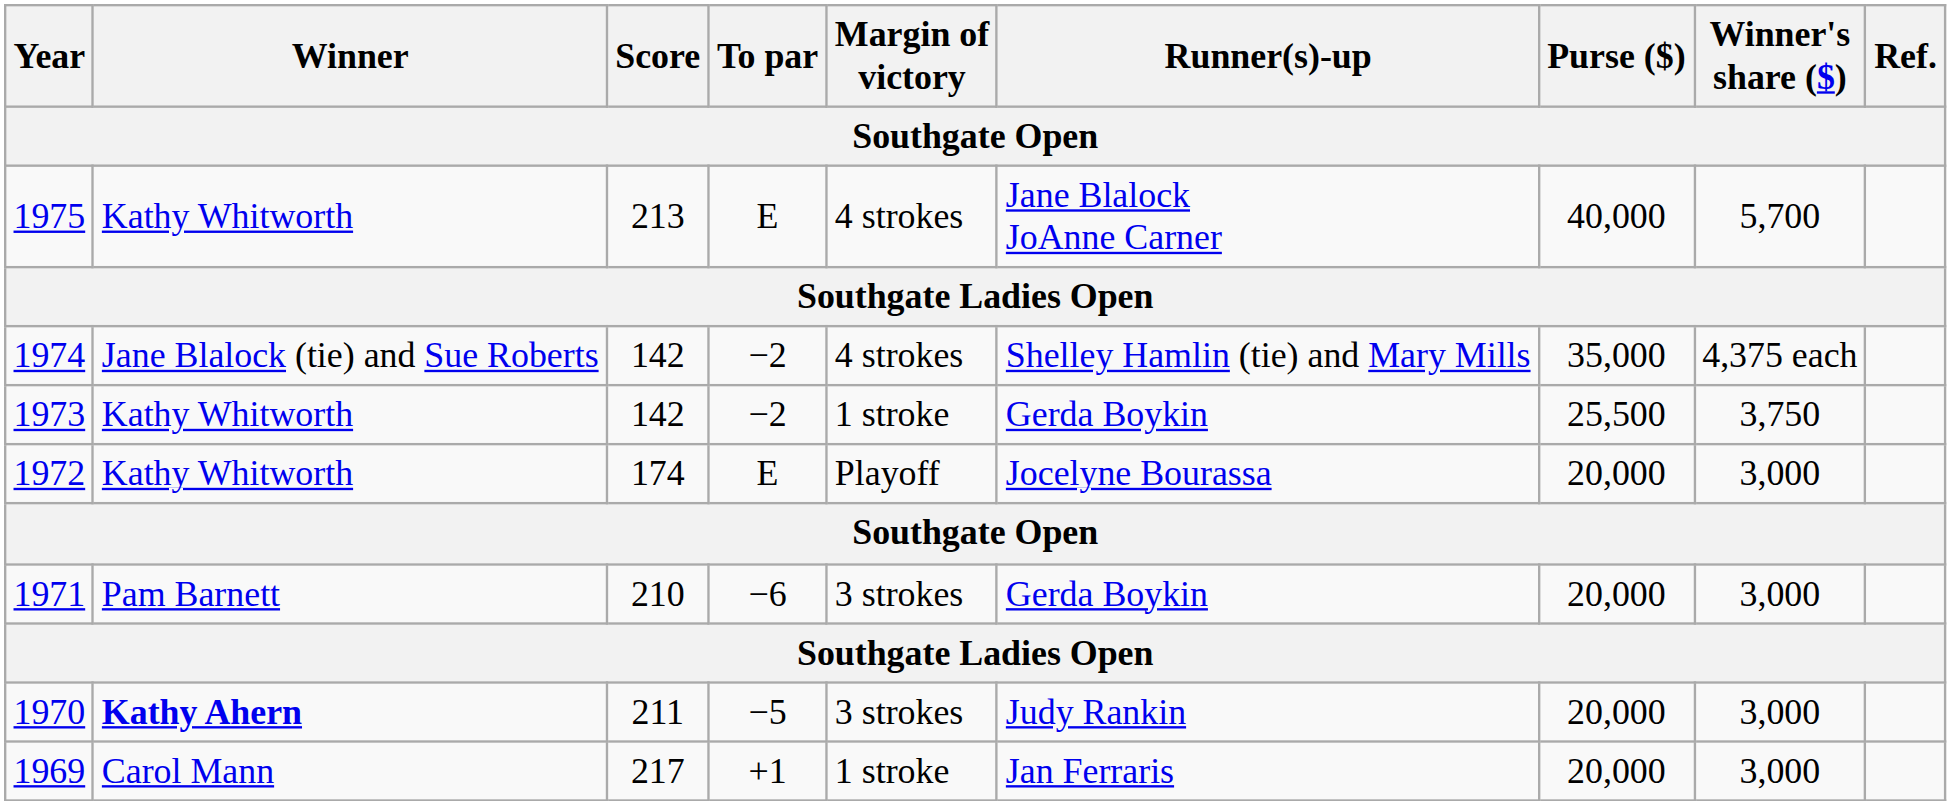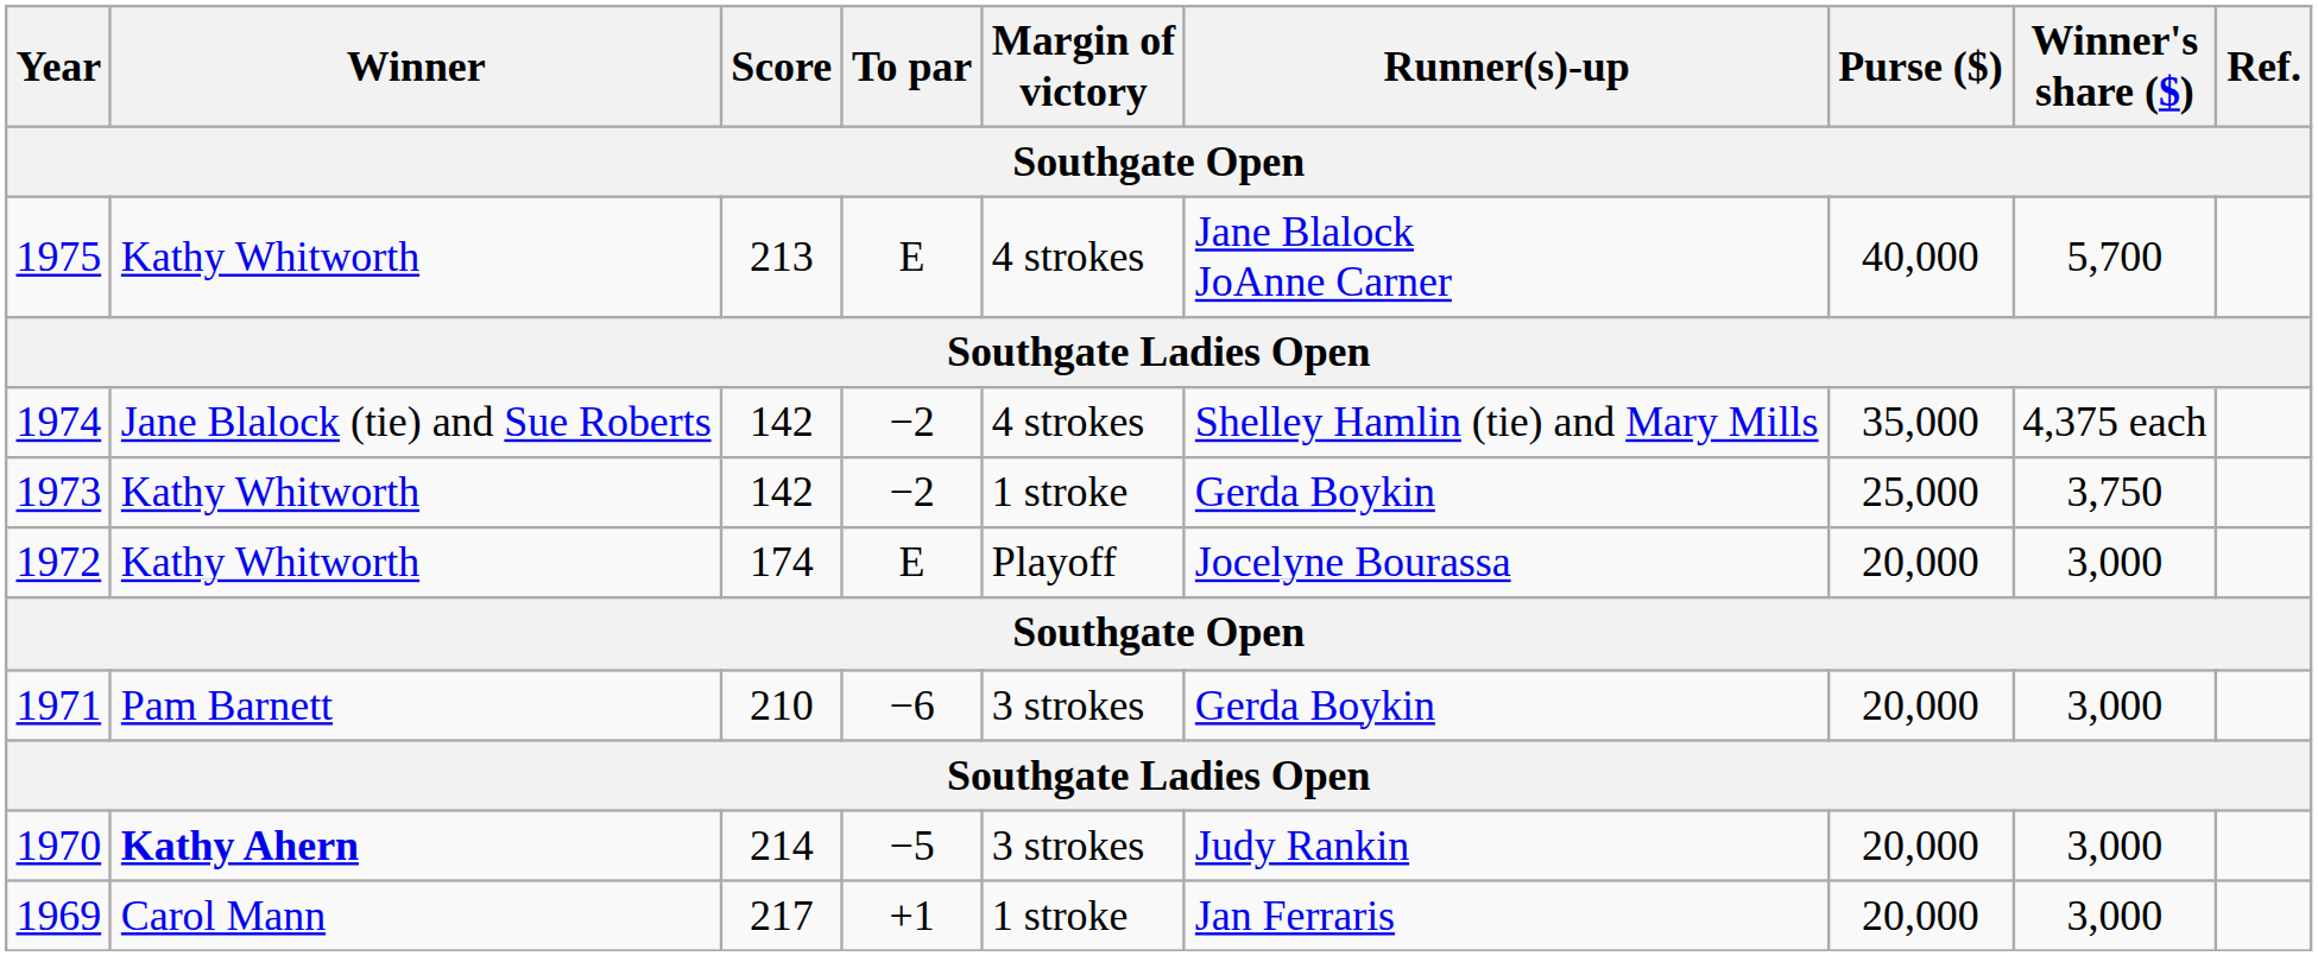1973 | Purse ($): 25,500 -> 25,000
1970 | Score: 211 -> 214
